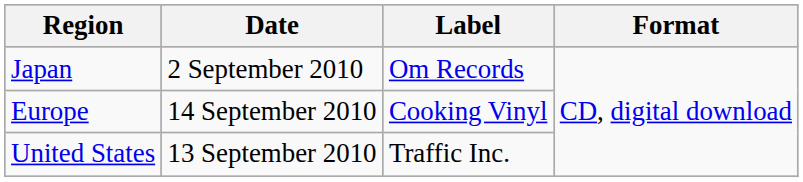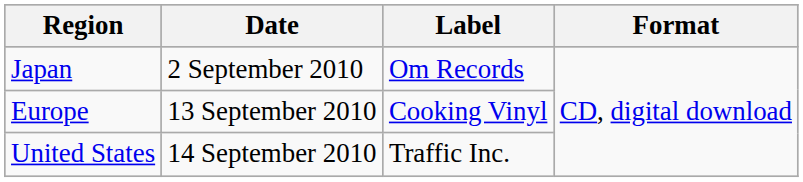Europe | Date: 14 September 2010 -> 13 September 2010
United States | Date: 13 September 2010 -> 14 September 2010
